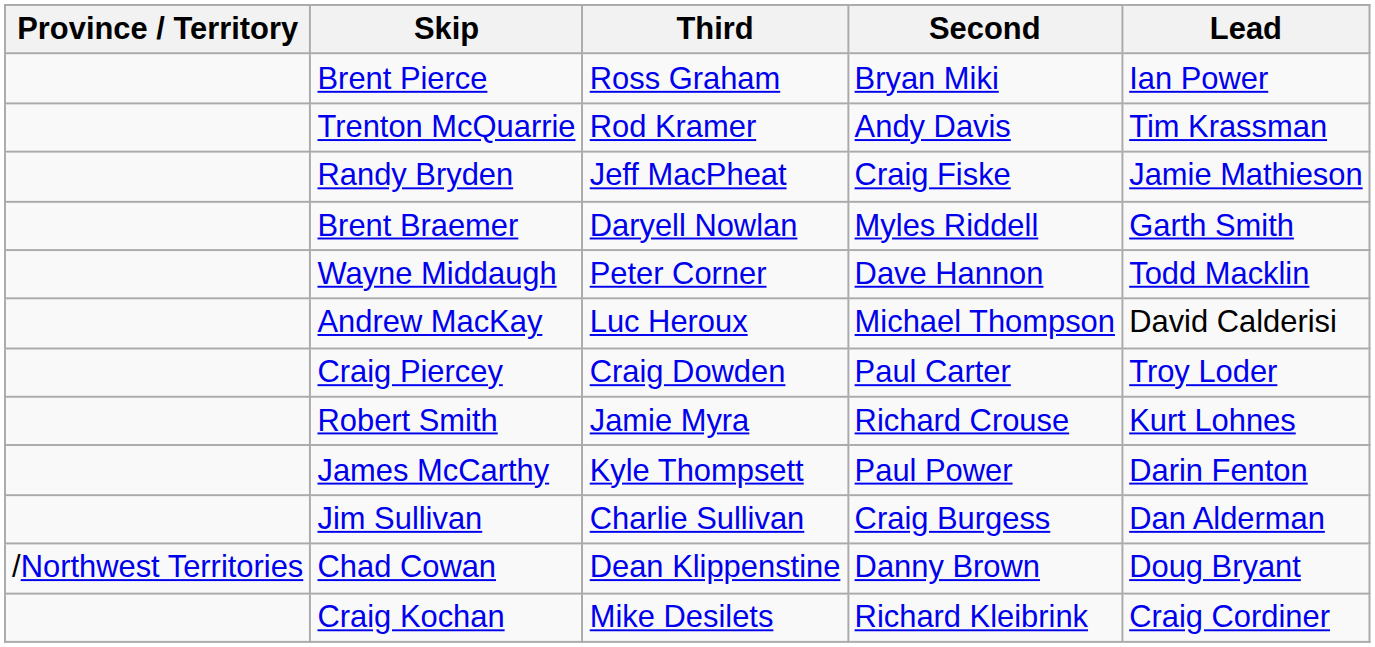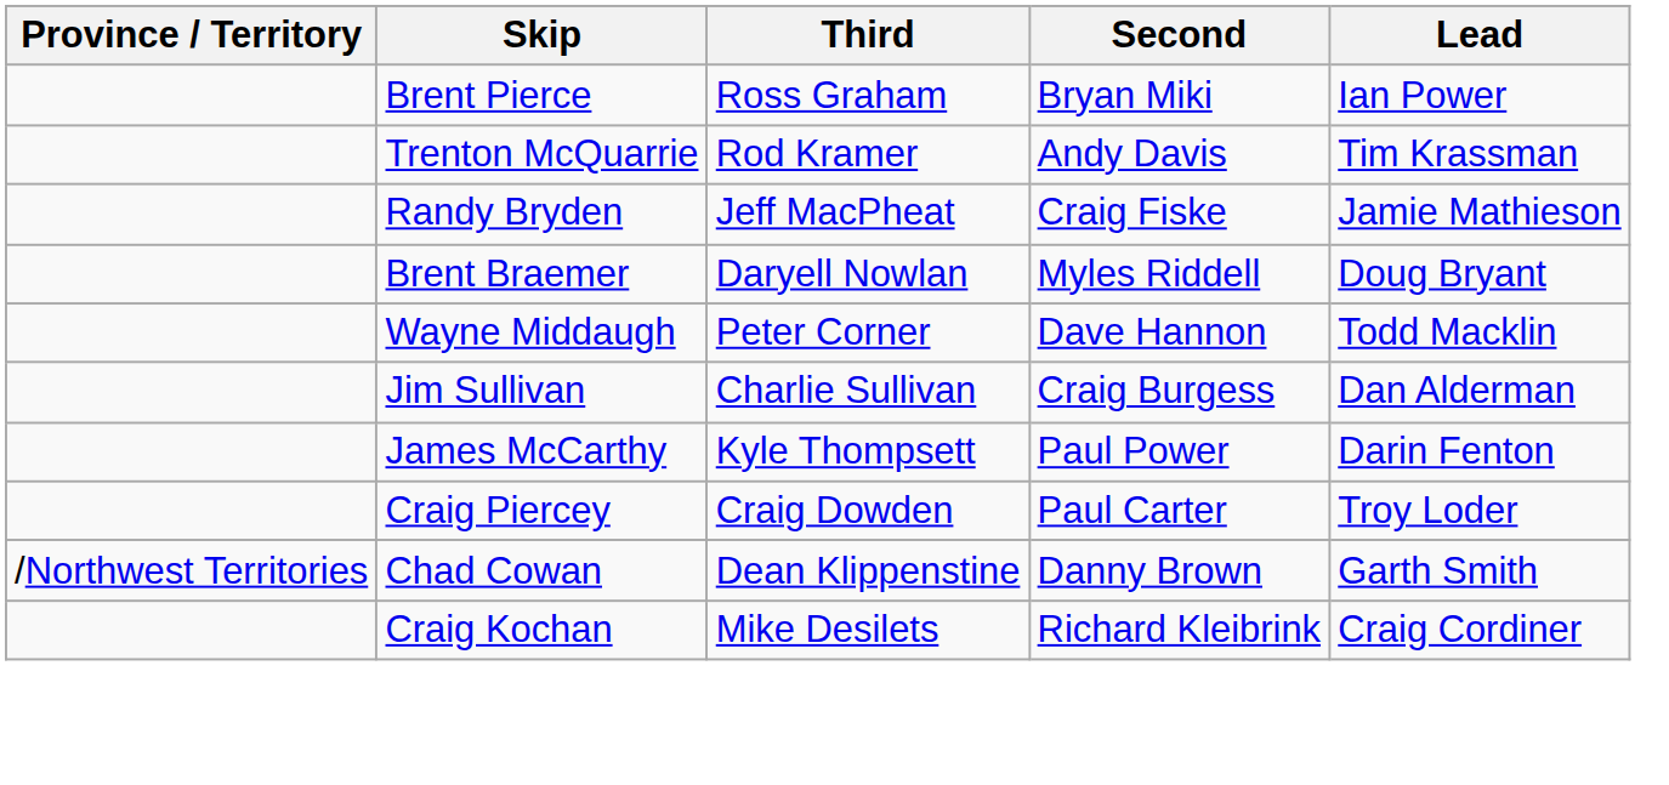Brent Braemer | Lead: Garth Smith -> Doug Bryant
- row: Andrew MacKay | Luc Heroux | Michael Thompson | David Calderisi
rows swapped: Jim Sullivan <-> Craig Piercey
- row: Robert Smith | Jamie Myra | Richard Crouse | Kurt Lohnes
Chad Cowan | Lead: Doug Bryant -> Garth Smith
